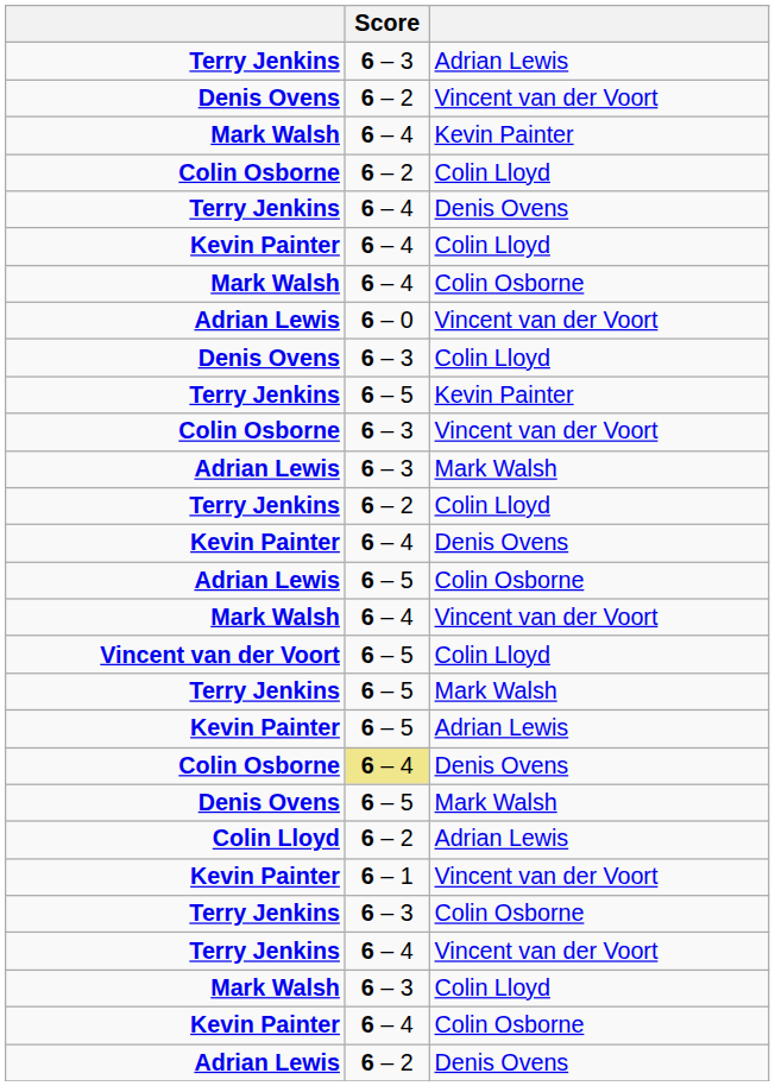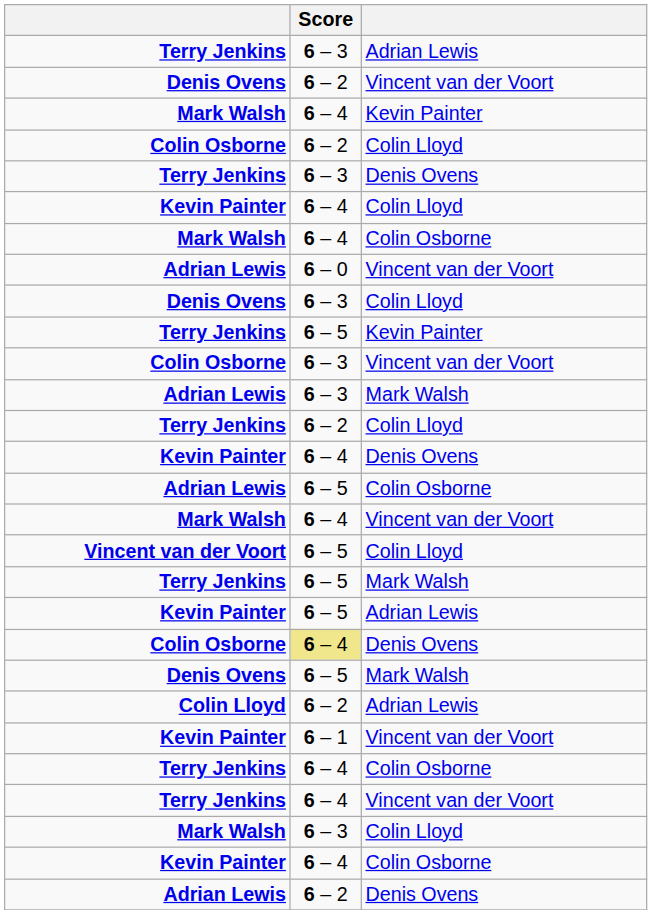Terry Jenkins / Denis Ovens | Score: 6 – 4 -> 6 – 3
Terry Jenkins / Colin Osborne | Score: 6 – 3 -> 6 – 4
